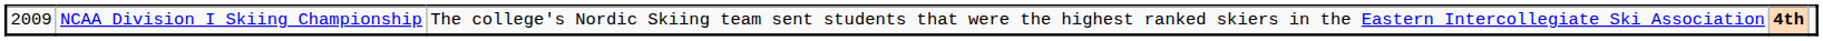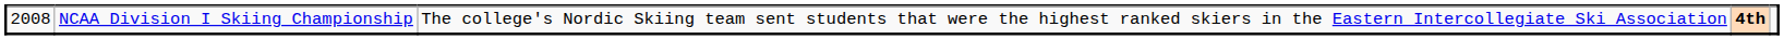NCAA Division I Skiing Championship | column 1: 2009 -> 2008
